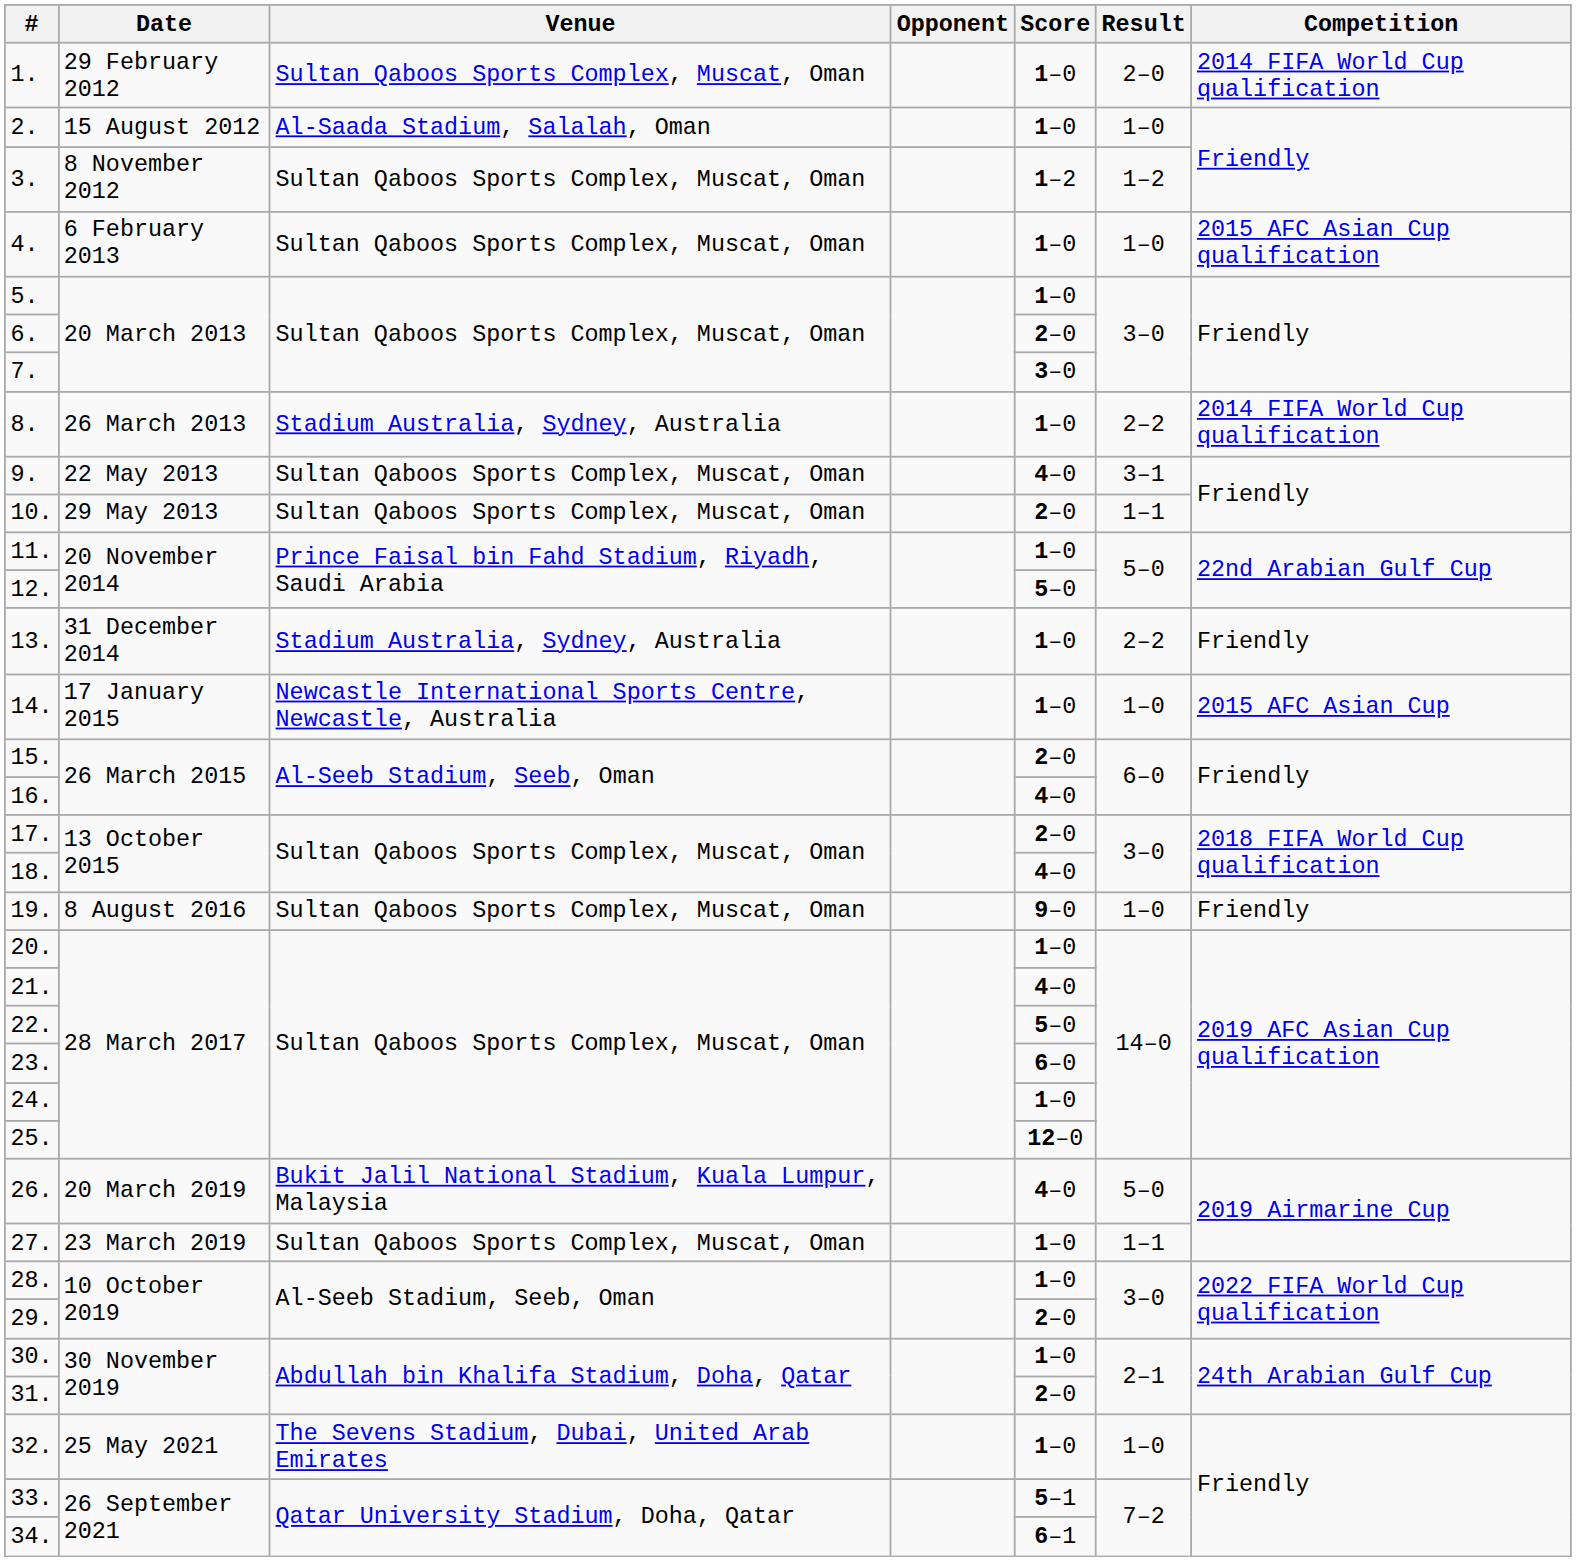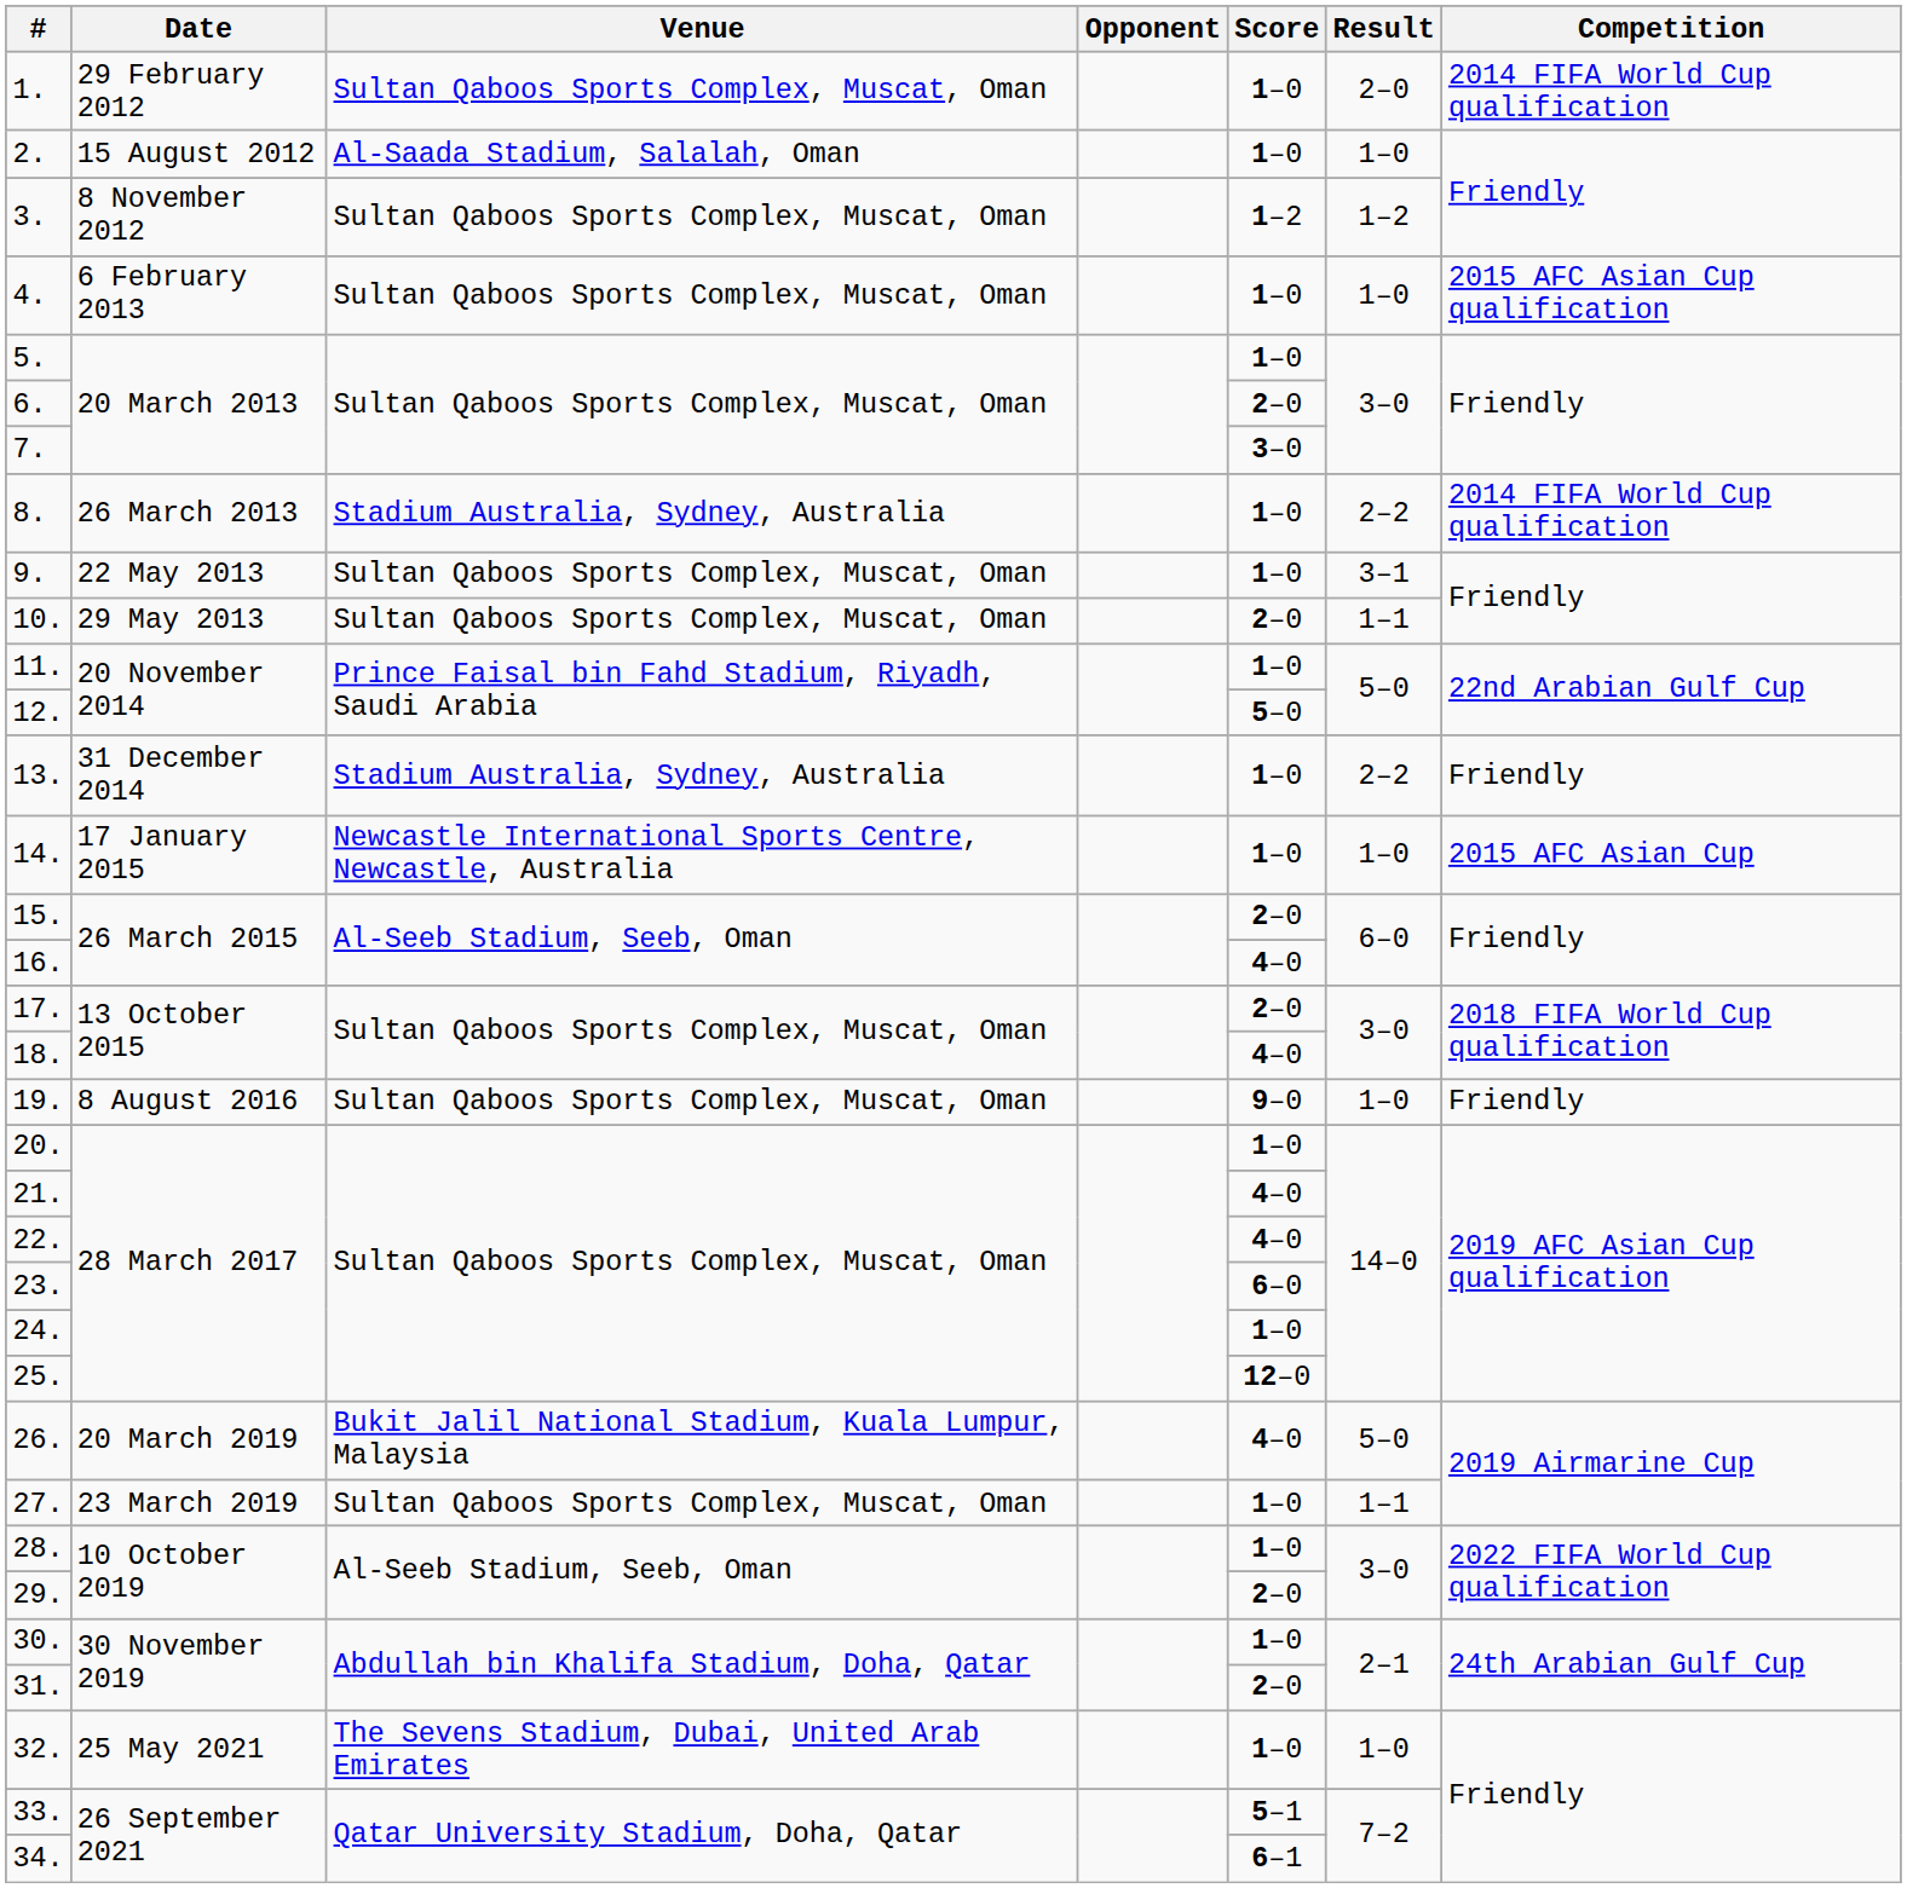9. | Score: 4–0 -> 1–0
22. | Score: 5–0 -> 4–0
